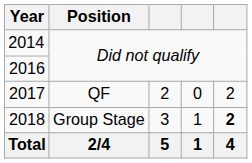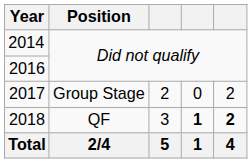2017 | Position: QF -> Group Stage
2018 | Position: Group Stage -> QF
2018 | column 4: normal -> bold
